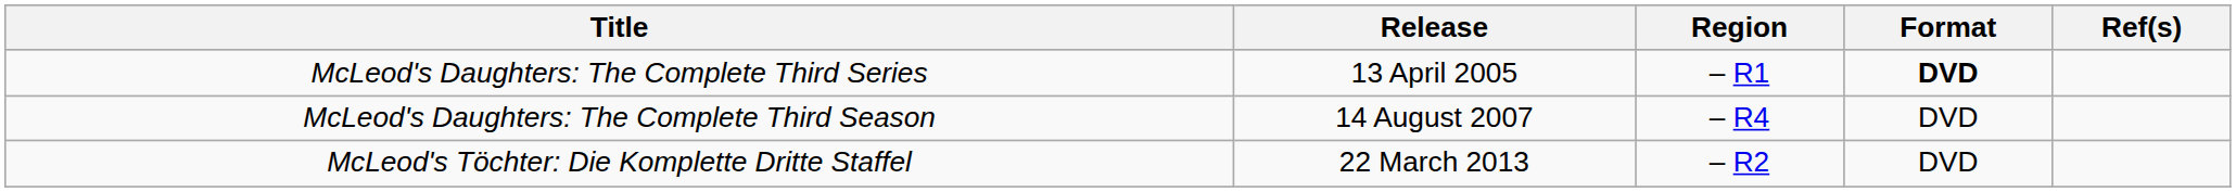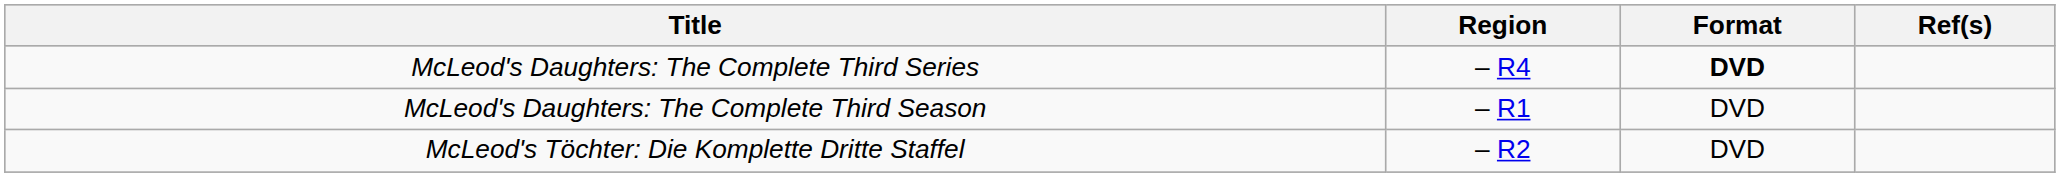- column: Release | 13 April 2005 | 14 August 2007 | 22 March 2013
McLeod's Daughters: The Complete Third Series | Region: – R1 -> – R4
McLeod's Daughters: The Complete Third Season | Region: – R4 -> – R1
